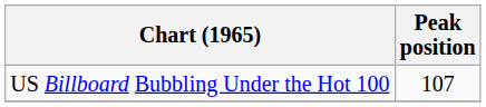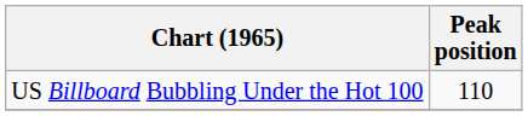US Billboard Bubbling Under the Hot 100 | Peak position: 107 -> 110
